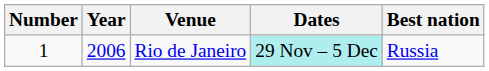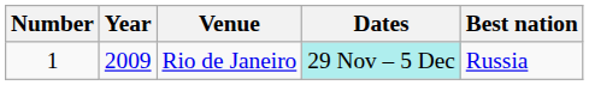Rio de Janeiro | Year: 2006 -> 2009
